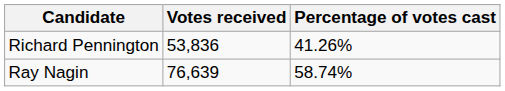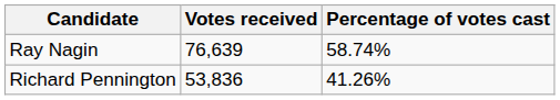rows swapped: Ray Nagin <-> Richard Pennington
